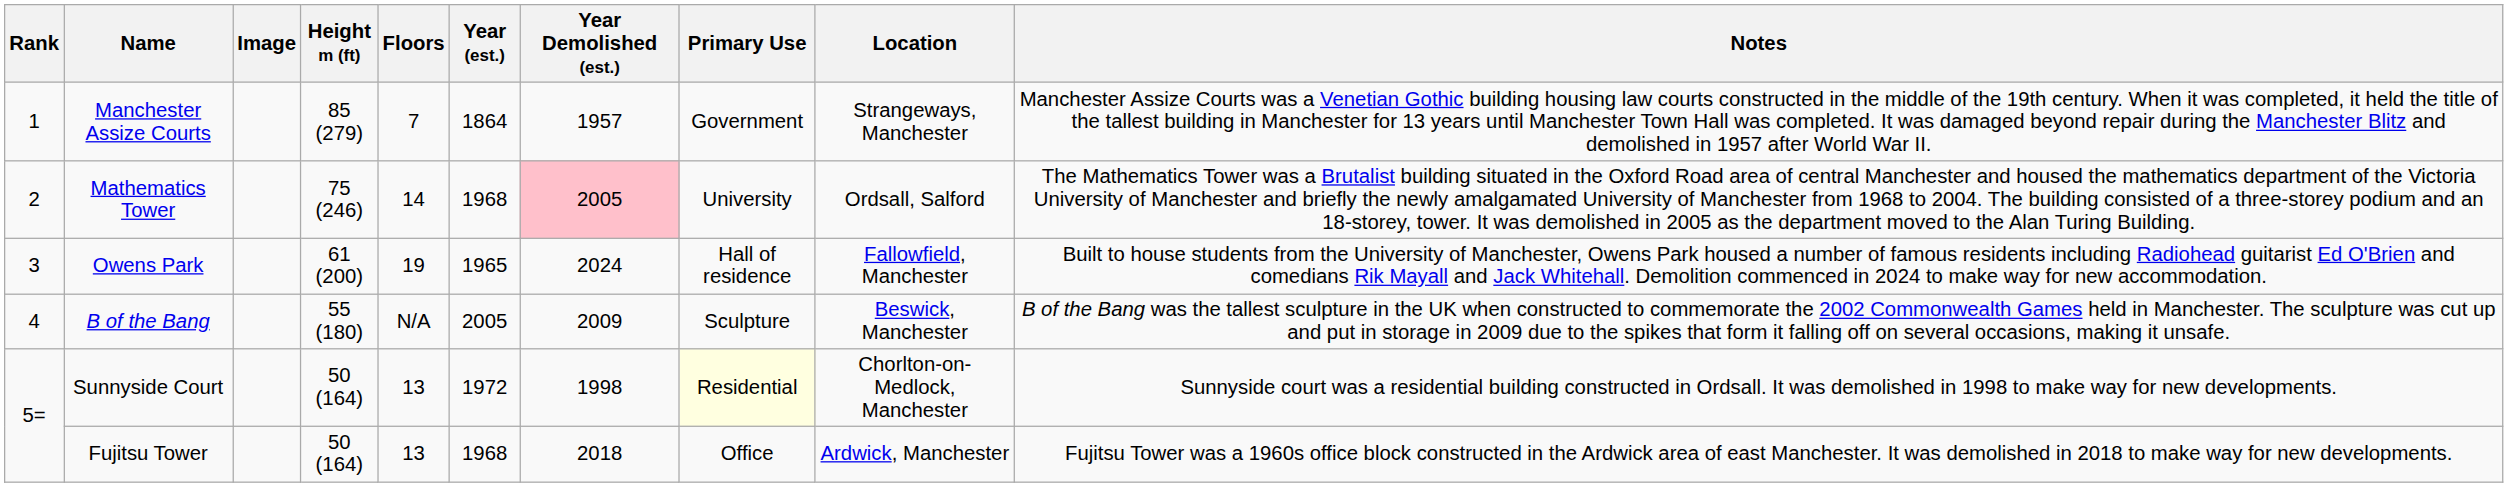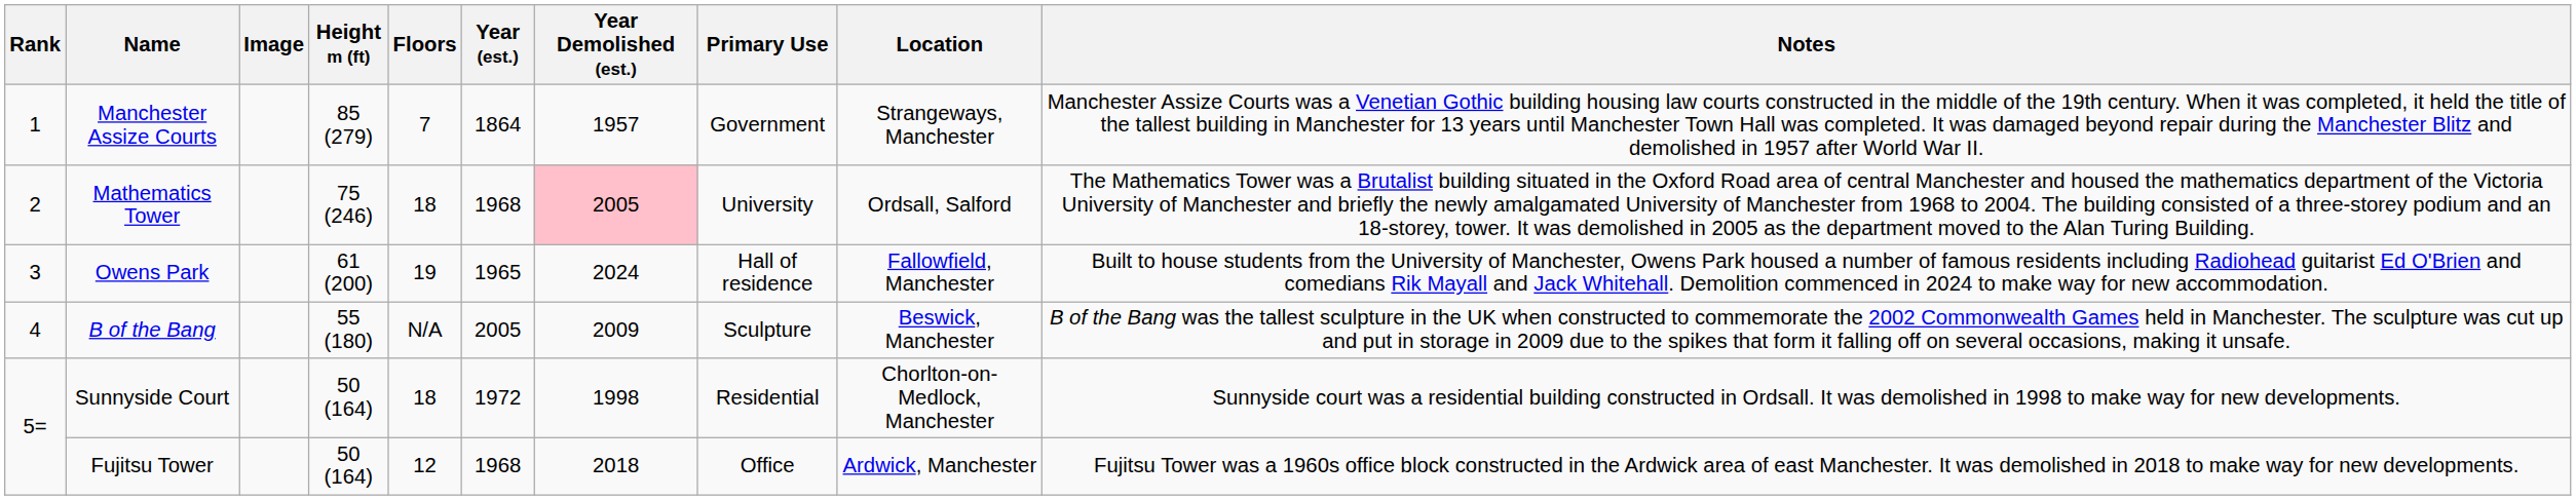Mathematics Tower | Floors: 14 -> 18
Sunnyside Court | Floors: 13 -> 18
Sunnyside Court | Primary Use: lightyellow background -> no background
Fujitsu Tower | Floors: 13 -> 12
